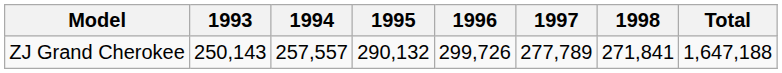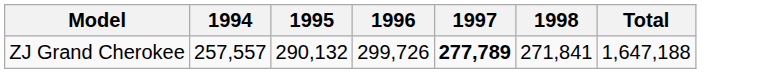- column: 1993 | 250,143
ZJ Grand Cherokee | 1997: normal -> bold
